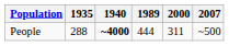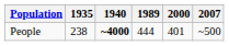People | 1935: 288 -> 238
People | 2000: 311 -> 401
